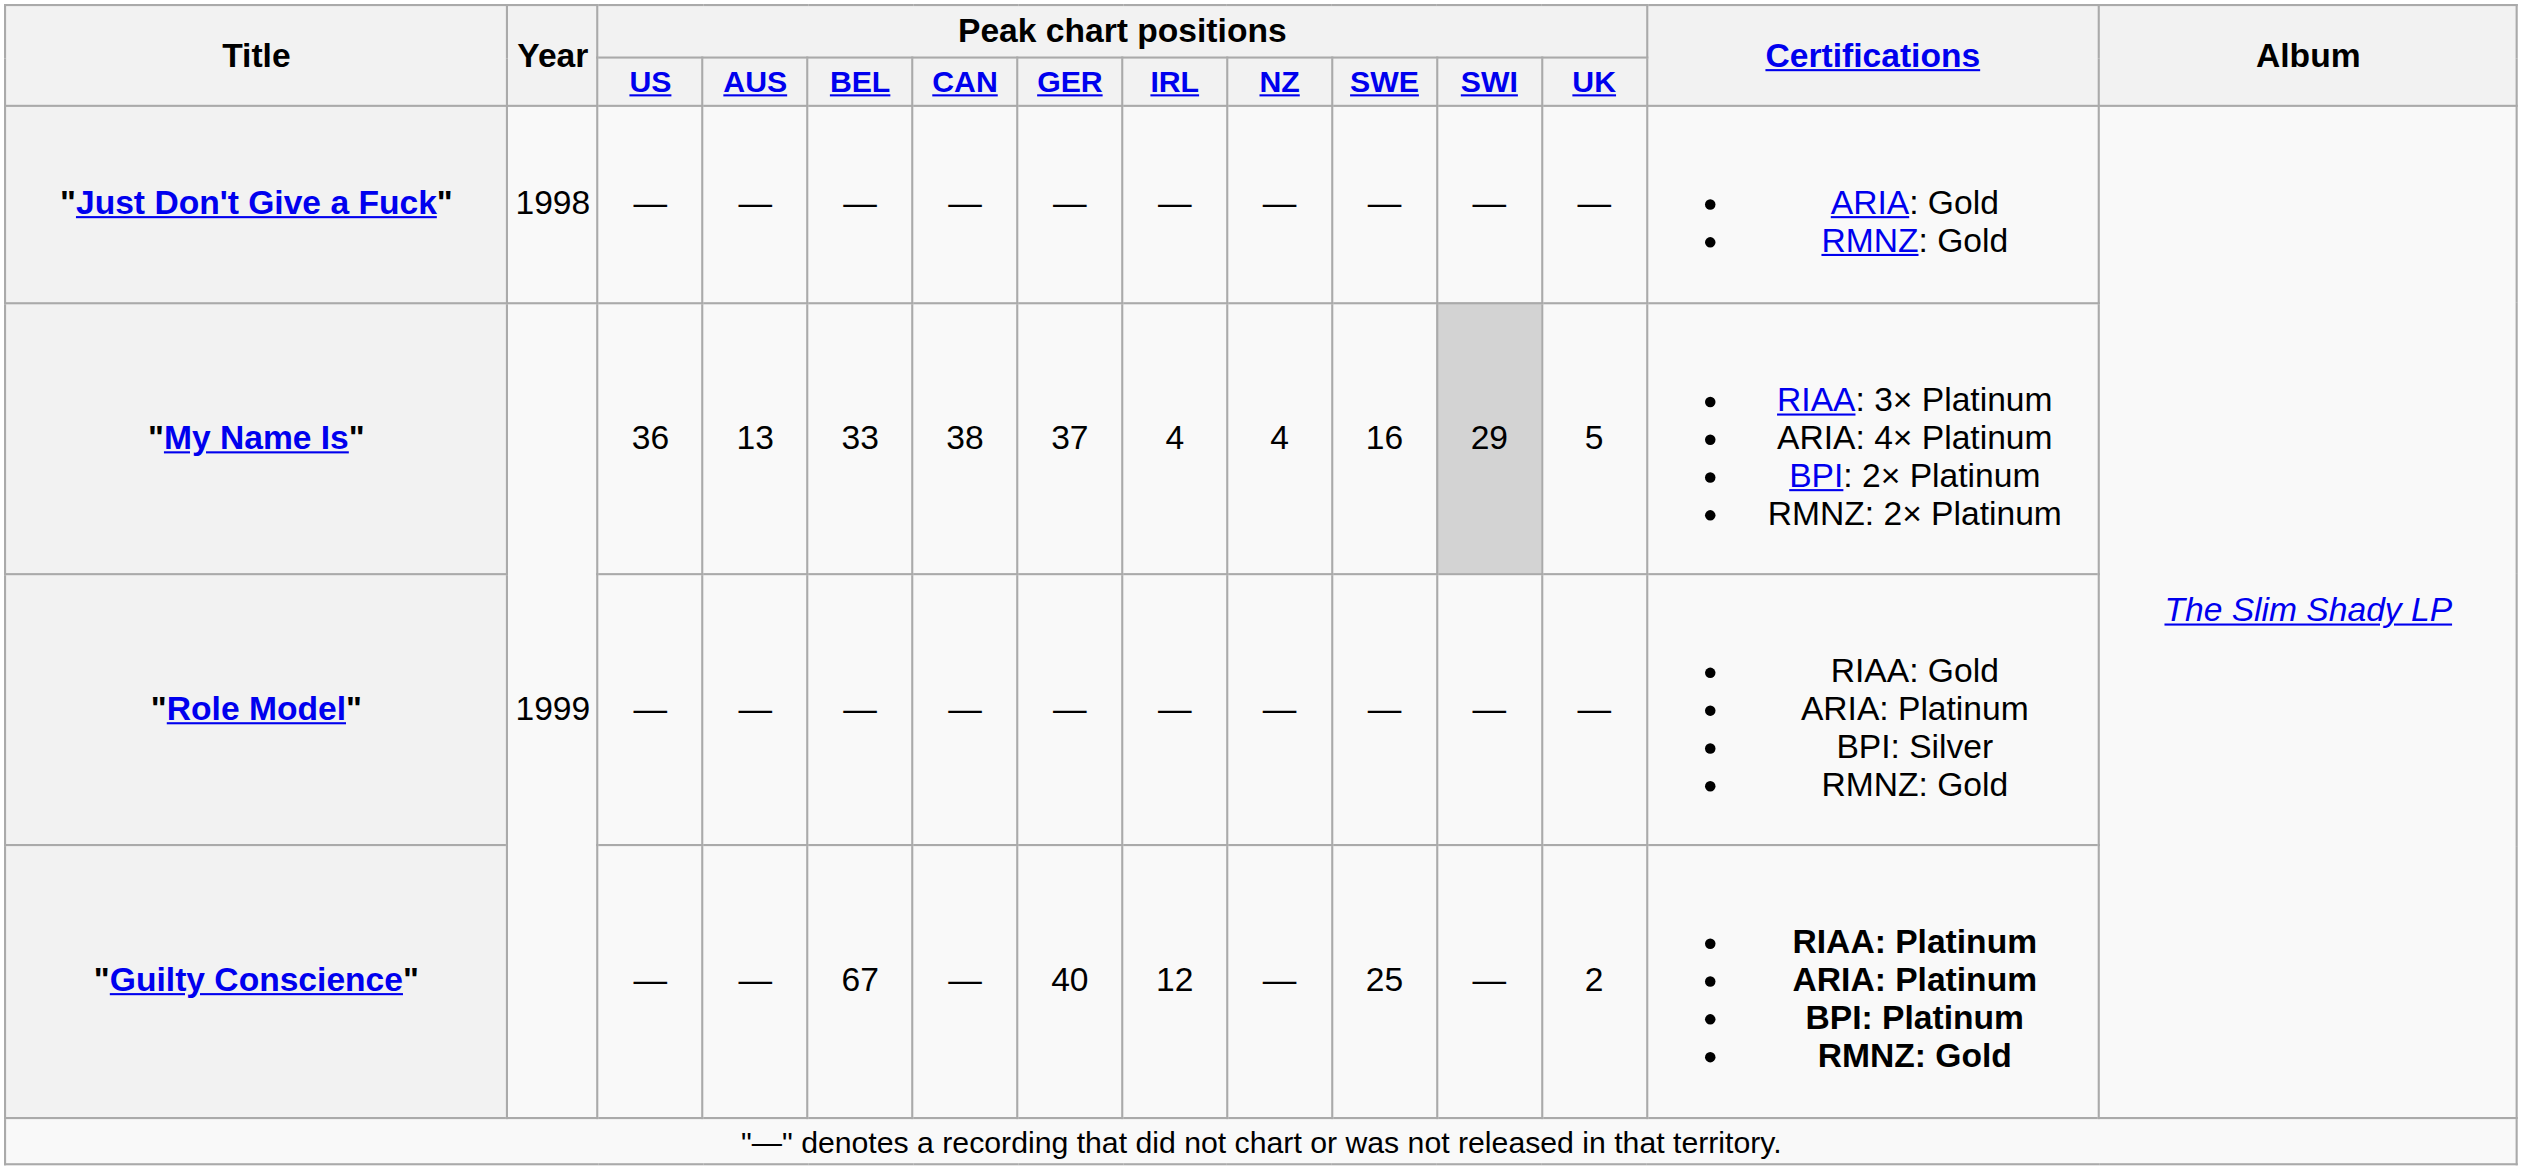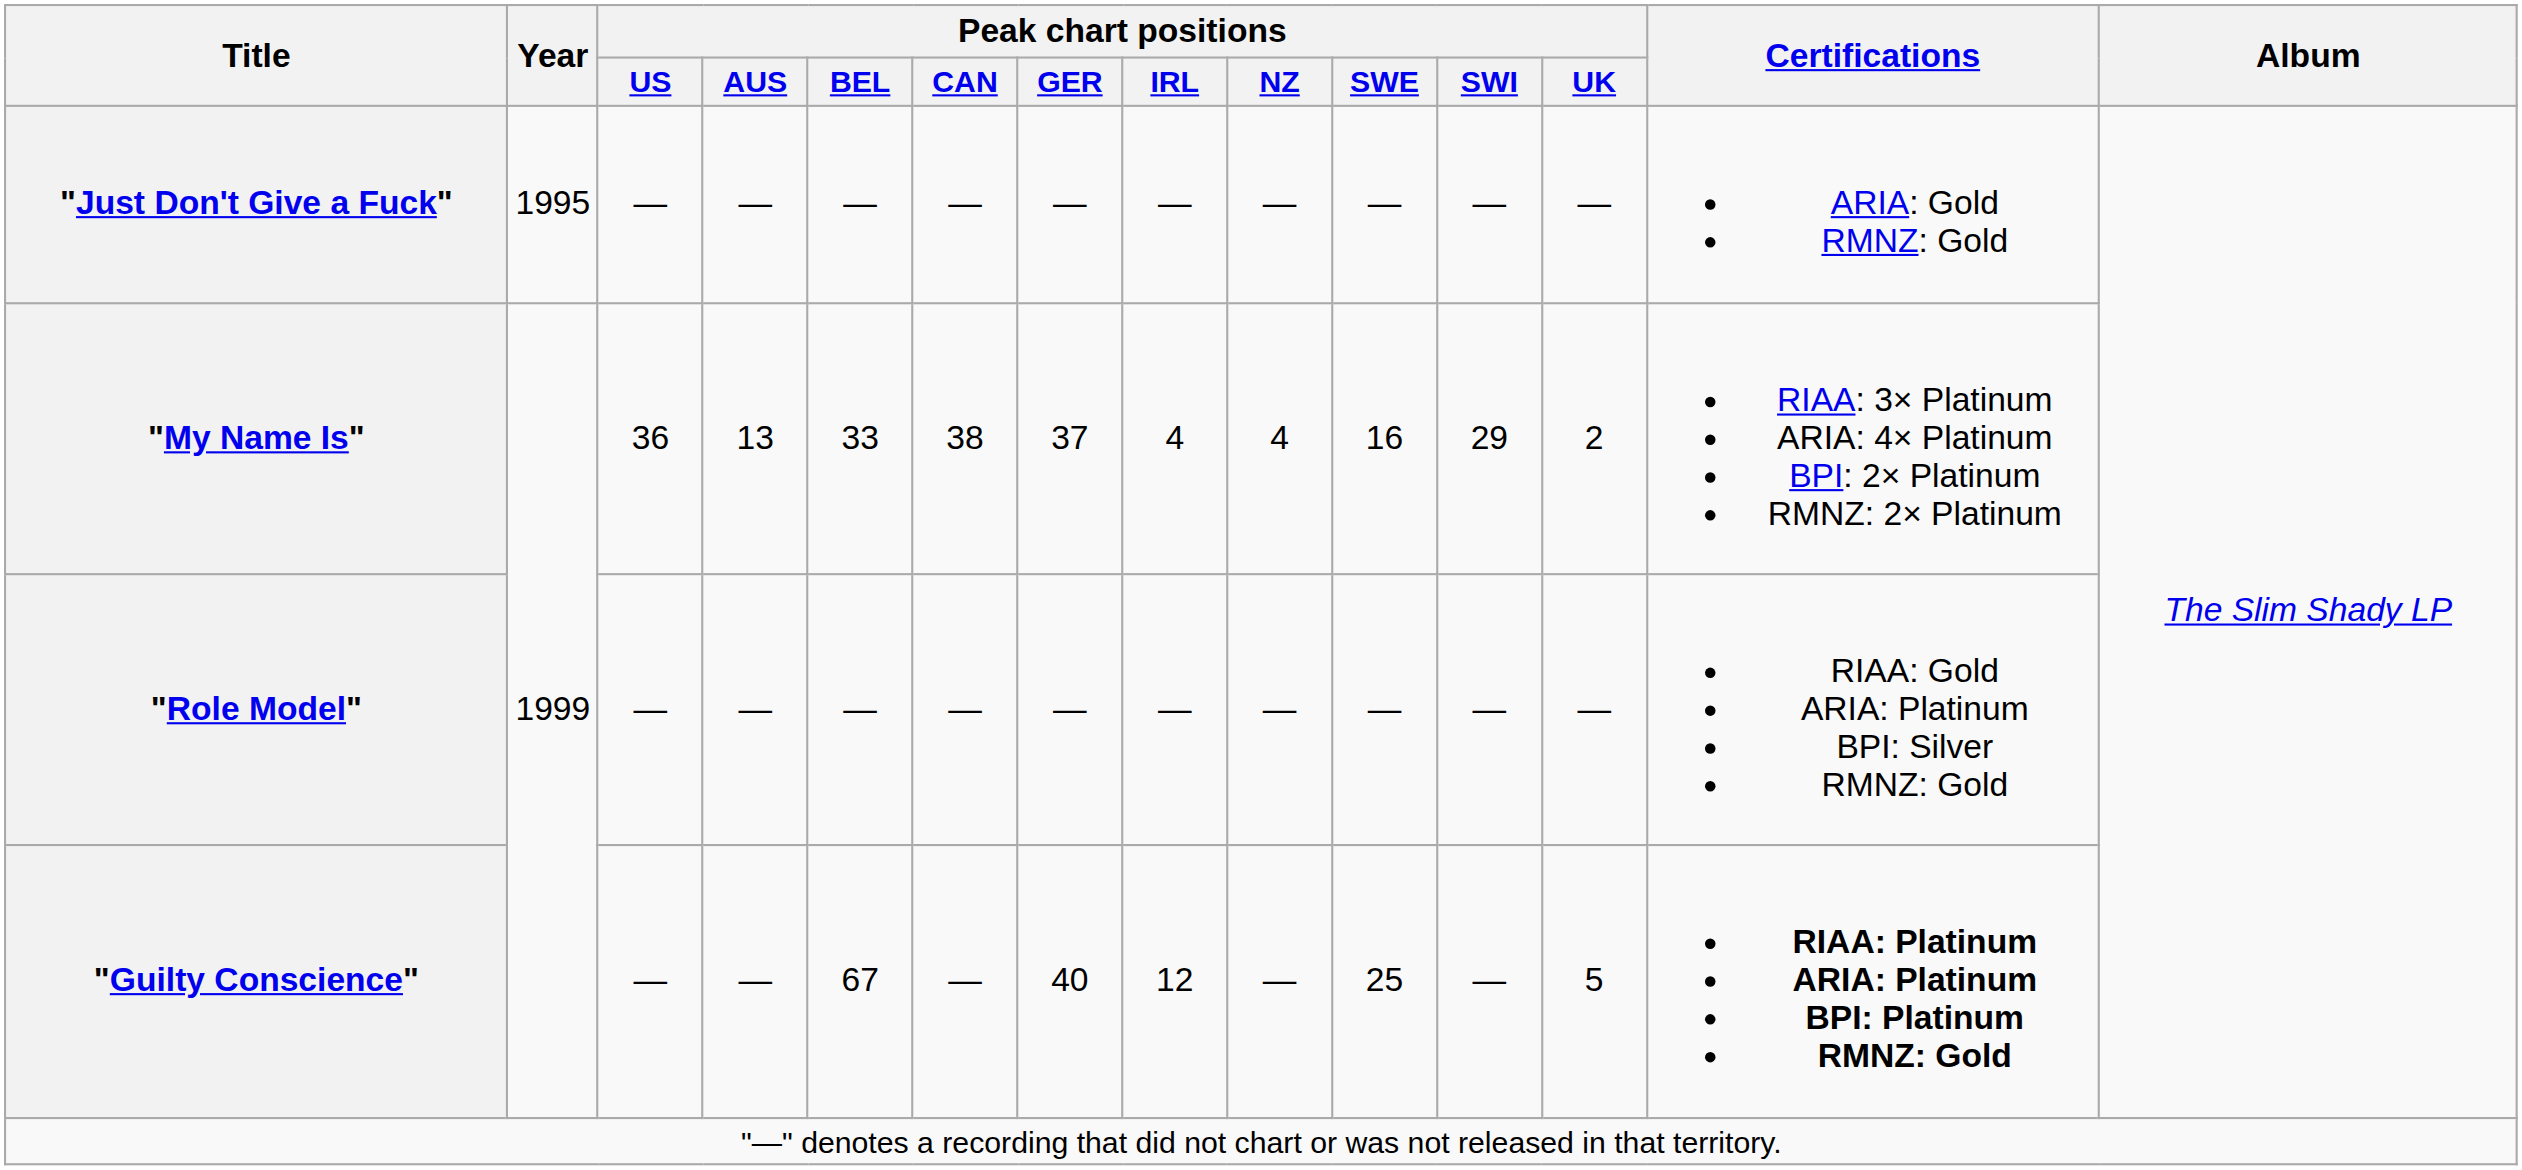"Just Don't Give a Fuck" | Year: 1998 -> 1995
"My Name Is" | Peak chart positions / SWI: lightgrey background -> no background
"My Name Is" | Peak chart positions / UK: 5 -> 2
"Guilty Conscience" | Peak chart positions / UK: 2 -> 5
